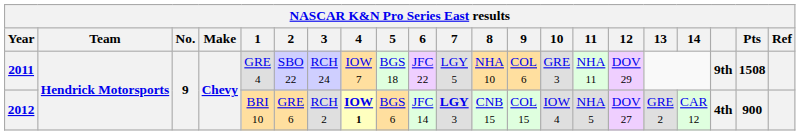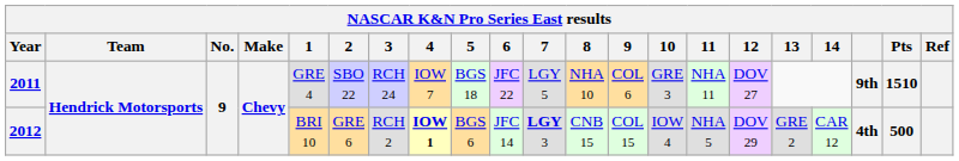2011 | 12: DOV 29 -> DOV 27
2011 | Pts: 1508 -> 1510
2012 | 12: DOV 27 -> DOV 29
2012 | Pts: 900 -> 500
